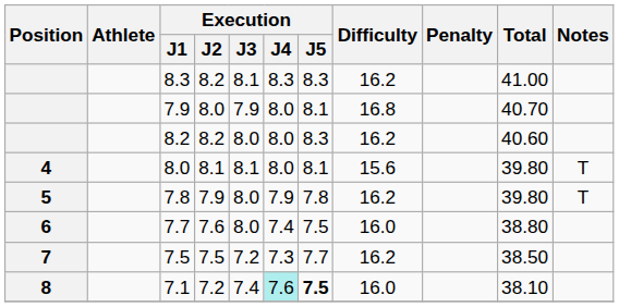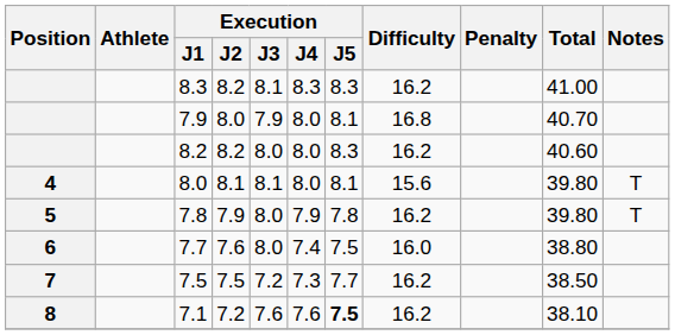7.1 | Execution / J3: 7.4 -> 7.6
7.1 | Execution / J4: paleturquoise background -> no background
7.1 | Difficulty: 16.0 -> 16.2
